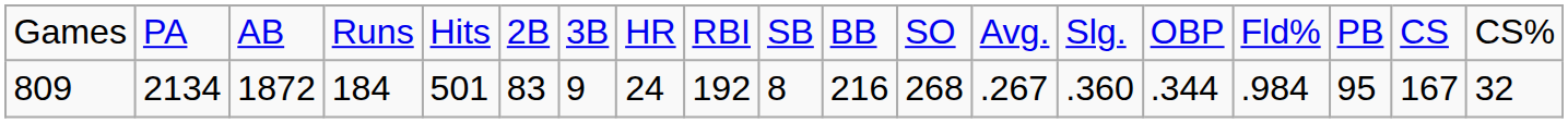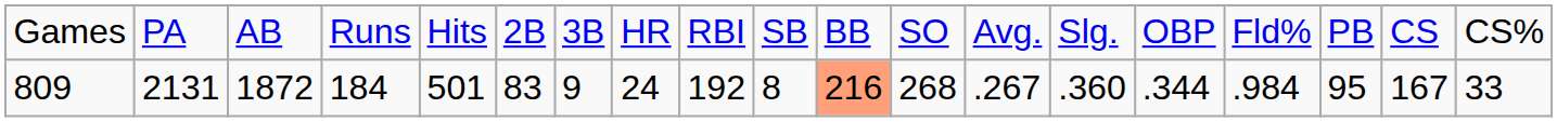809 | column 2: 2134 -> 2131
809 | column 11: no background -> lightsalmon background
809 | column 19: 32 -> 33
